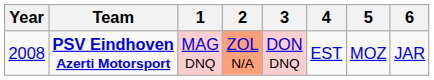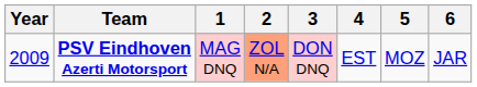PSV Eindhoven Azerti Motorsport | Year: 2008 -> 2009
